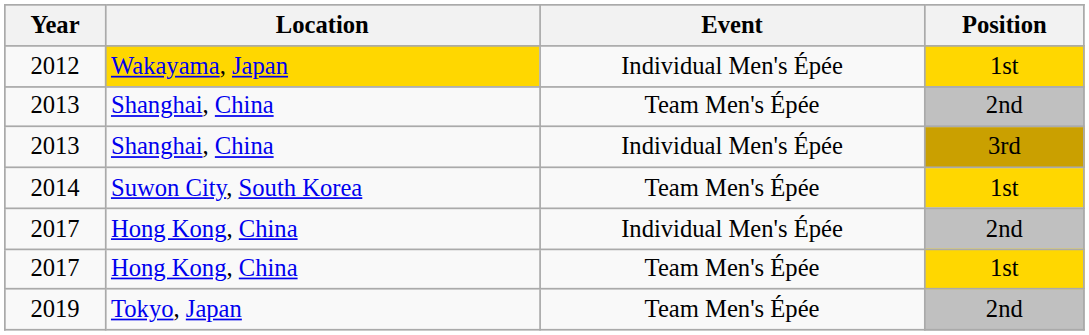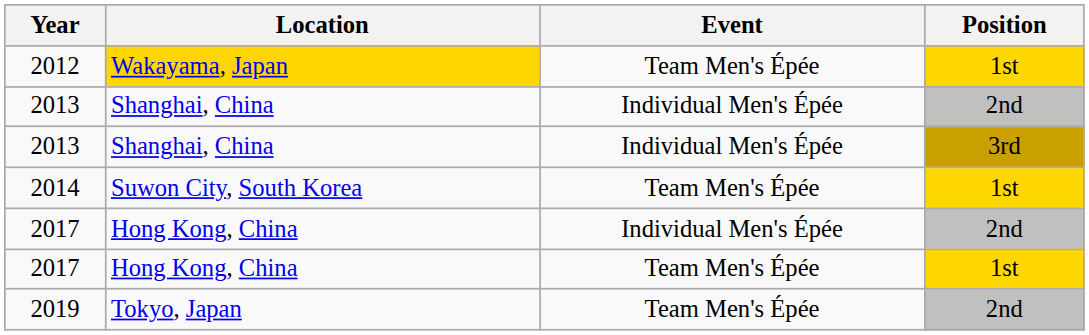2012 | Event: Individual Men's Épée -> Team Men's Épée
2013 / 2nd | Event: Team Men's Épée -> Individual Men's Épée
